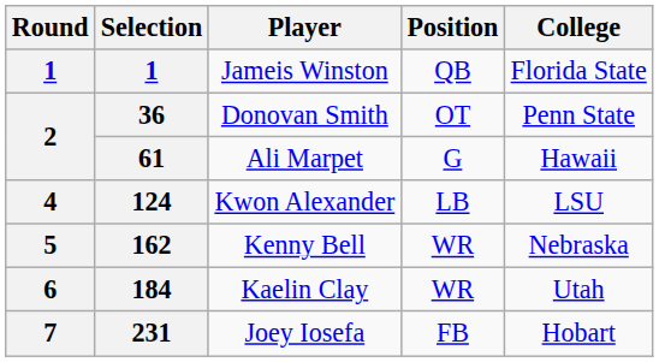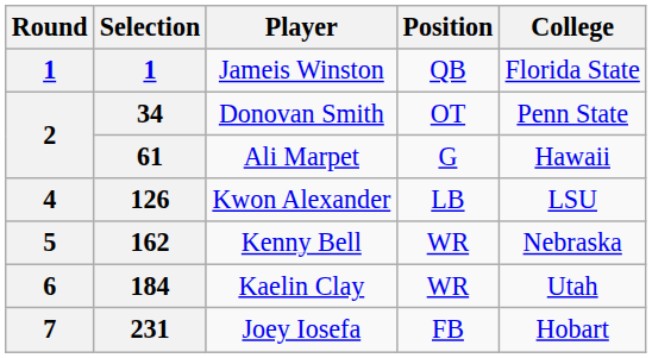Donovan Smith | Selection: 36 -> 34
Kwon Alexander | Selection: 124 -> 126
